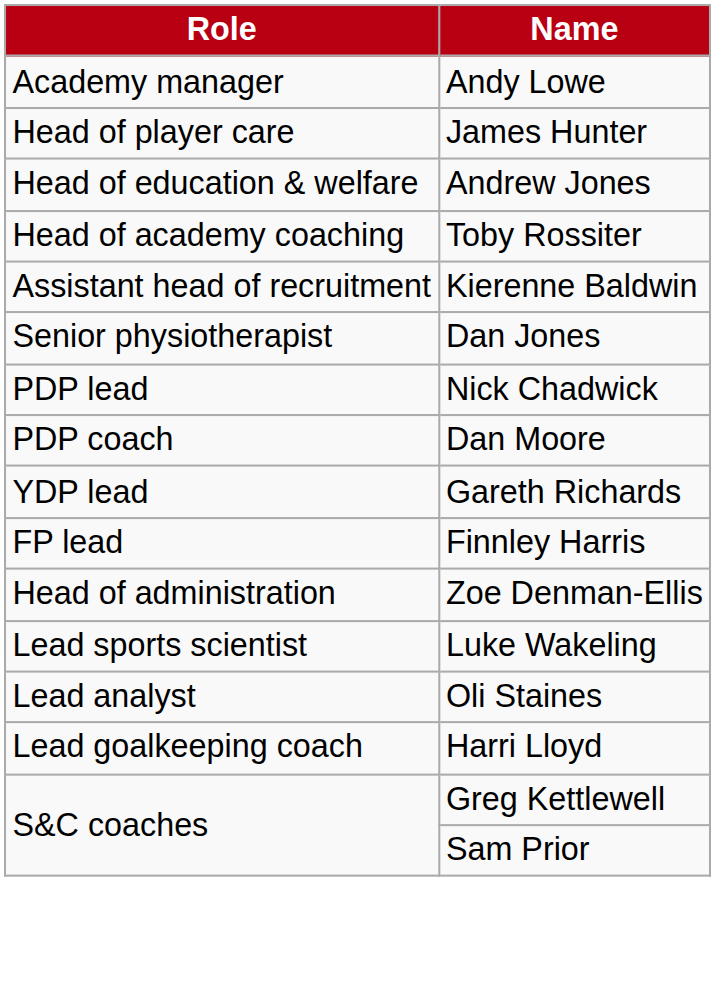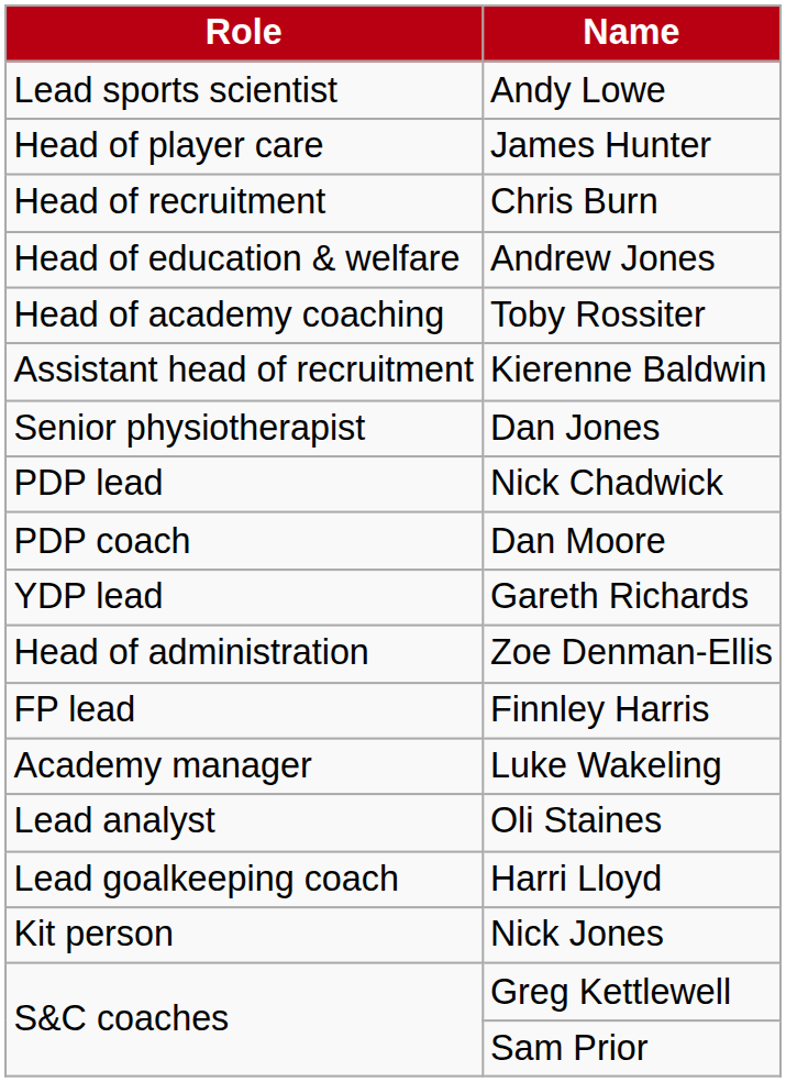Andy Lowe | Role: Academy manager -> Lead sports scientist
+ row: Head of recruitment | Chris Burn
rows swapped: Finnley Harris <-> Zoe Denman-Ellis
Luke Wakeling | Role: Lead sports scientist -> Academy manager
+ row: Kit person | Nick Jones
